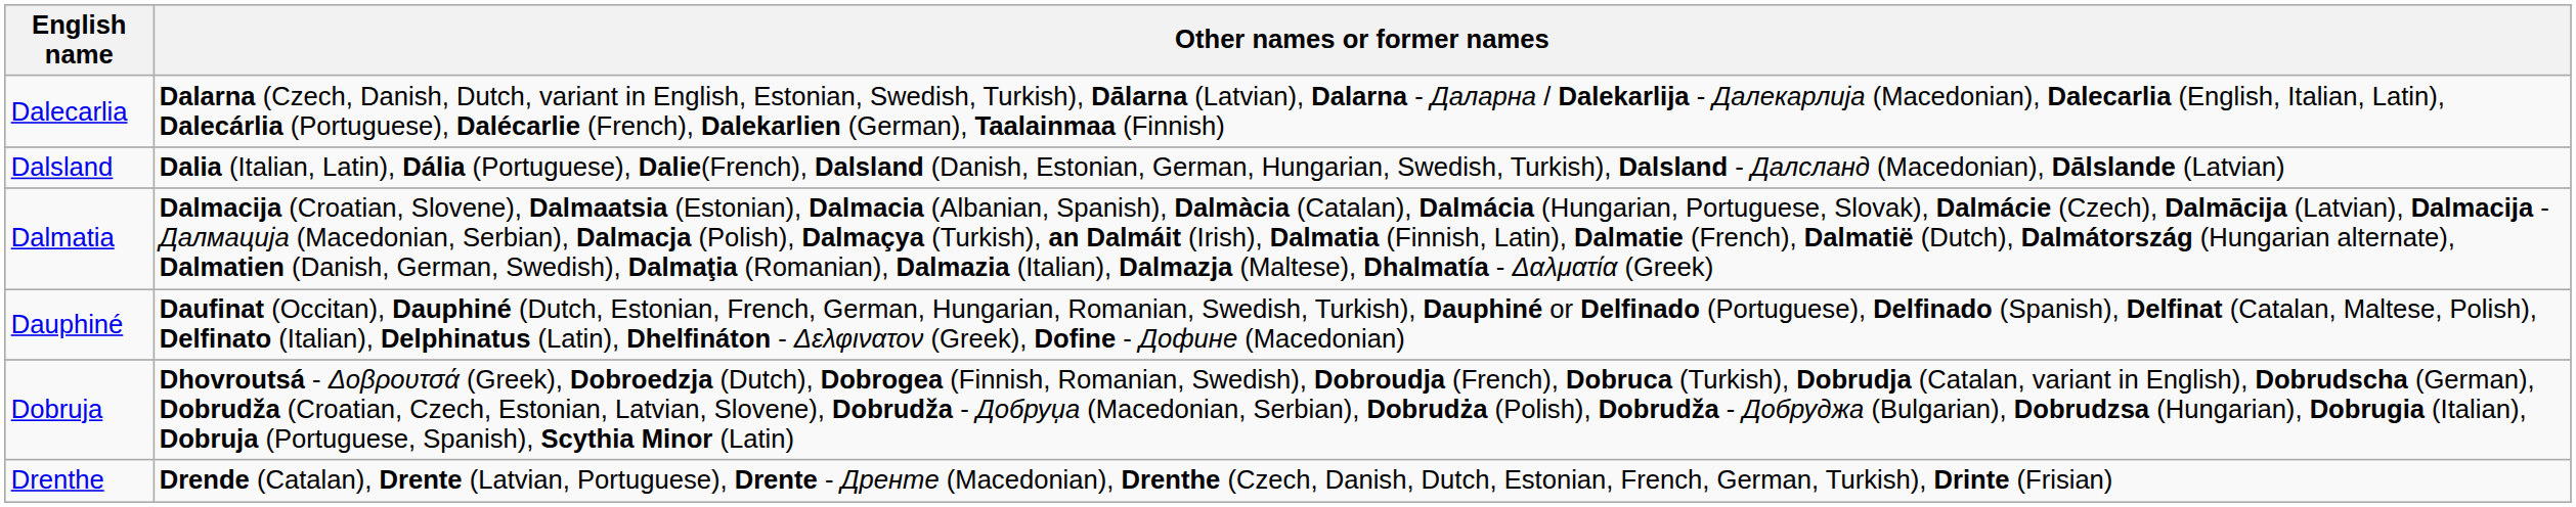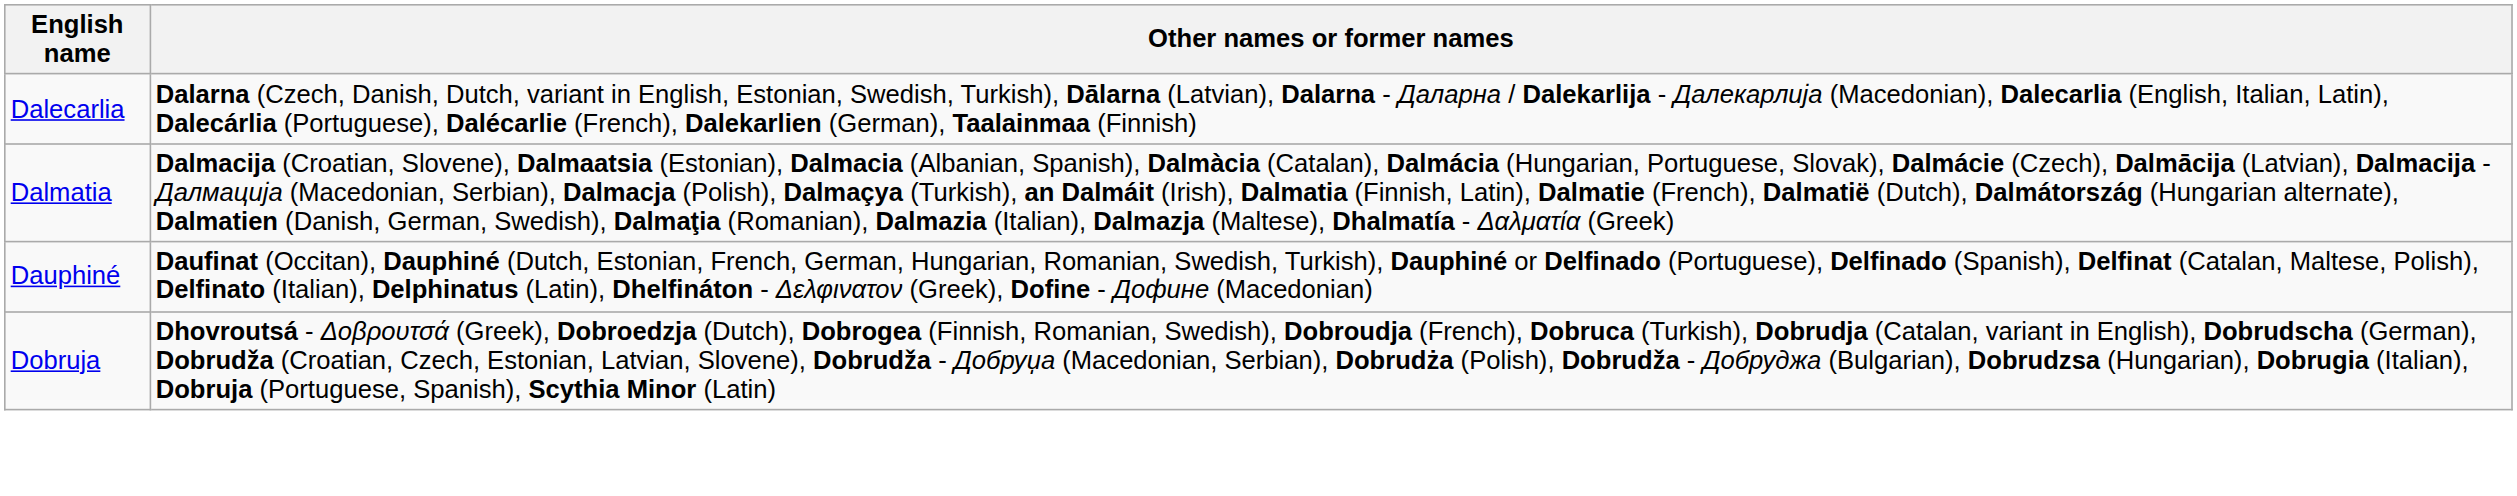- row: Dalsland | Dalia (Italian, Latin), Dália (Portuguese), Dalie(French), Dalsland (Danish, Estonian, German, Hungarian, Swedish, Turkish), Dalsland - Далсланд (Macedonian), Dālslande (Latvian)
- row: Drenthe | Drende (Catalan), Drente (Latvian, Portuguese), Drente - Дренте (Macedonian), Drenthe (Czech, Danish, Dutch, Estonian, French, German, Turkish), Drinte (Frisian)
